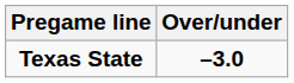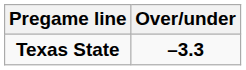Texas State | Over/under: –3.0 -> –3.3
